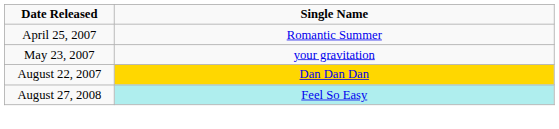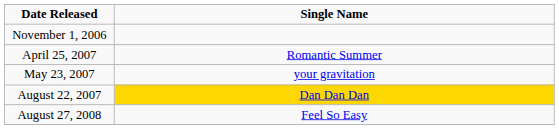+ row: November 1, 2006
August 27, 2008 | Single Name: paleturquoise background -> no background
